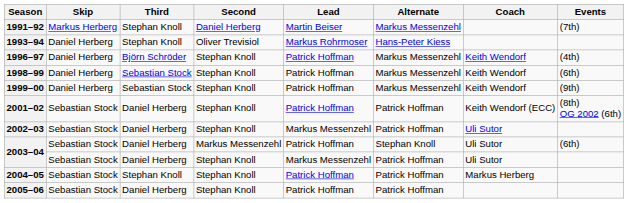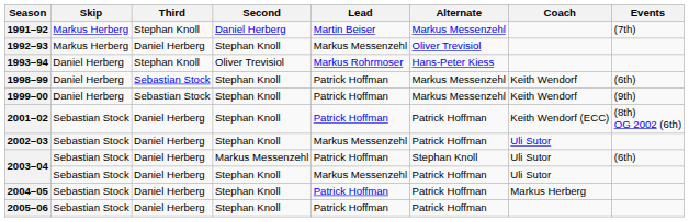+ row: 1992–93 | Markus Herberg | Daniel Herberg | Stephan Knoll | Markus Messenzehl | Oliver Trevisiol
- row: 1996–97 | Daniel Herberg | Björn Schröder | Stephan Knoll | Patrick Hoffman | Markus Messenzehl | Keith Wendorf | (4th)
2004–05 | Third: Stephan Knoll -> Daniel Herberg
